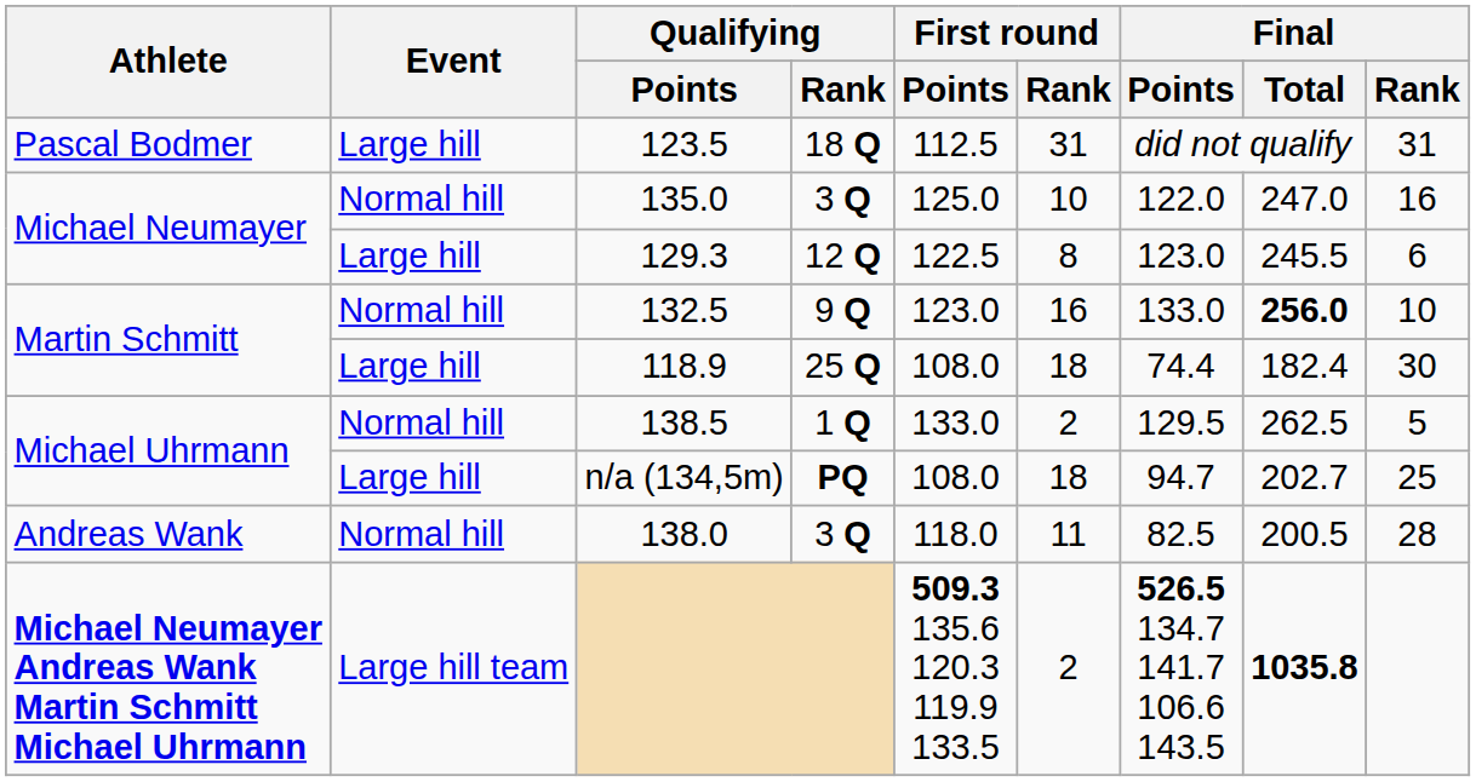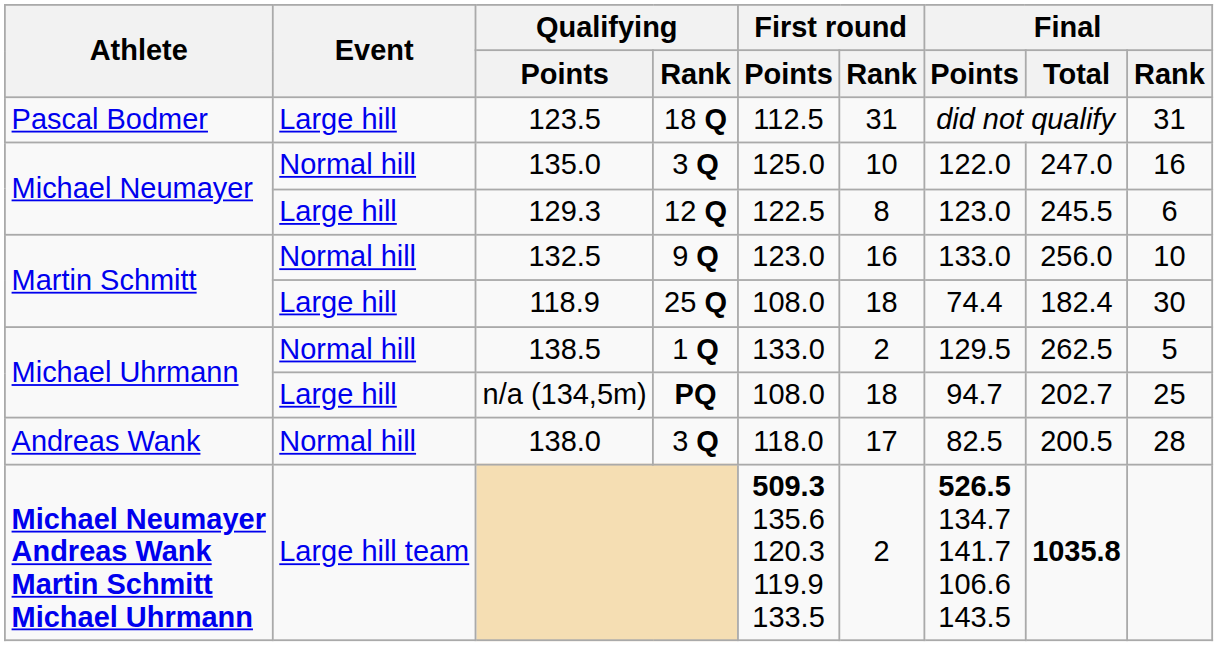132.5 | Final / Total: bold -> normal
138.0 | First round / Rank: 11 -> 17
